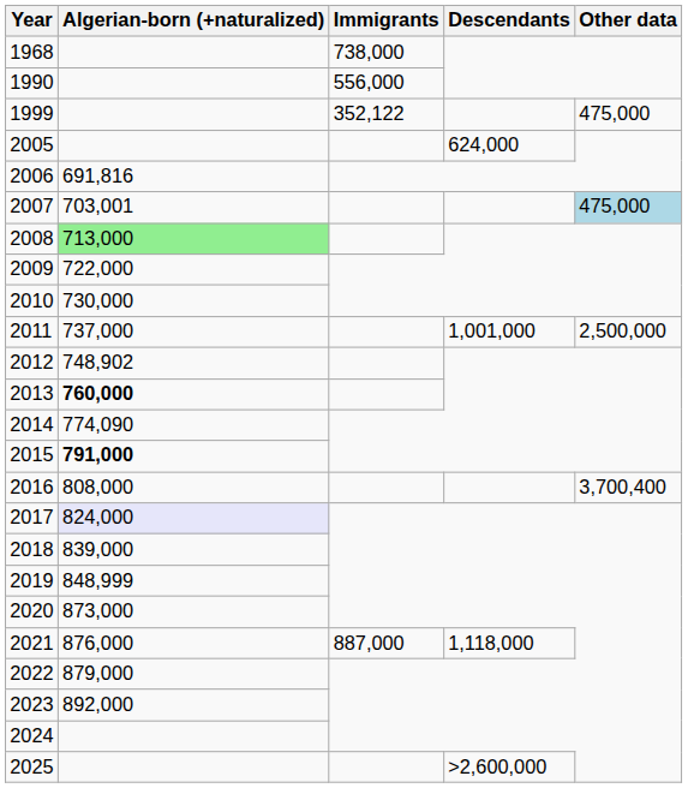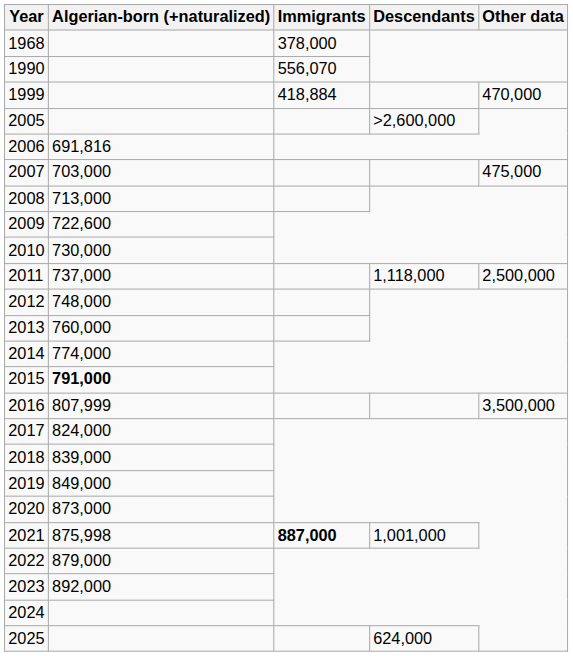1968 | Immigrants: 738,000 -> 378,000
1990 | Immigrants: 556,000 -> 556,070
1999 | Immigrants: 352,122 -> 418,884
1999 | Other data: 475,000 -> 470,000
2005 | Descendants: 624,000 -> >2,600,000
2007 | Algerian-born (+naturalized): 703,001 -> 703,000
2007 | Other data: lightblue background -> no background
2008 | Algerian-born (+naturalized): lightgreen background -> no background
2009 | Algerian-born (+naturalized): 722,000 -> 722,600
2011 | Descendants: 1,001,000 -> 1,118,000
2012 | Algerian-born (+naturalized): 748,902 -> 748,000
2013 | Algerian-born (+naturalized): bold -> normal
2014 | Algerian-born (+naturalized): 774,090 -> 774,000
2016 | Algerian-born (+naturalized): 808,000 -> 807,999
2016 | Other data: 3,700,400 -> 3,500,000
2017 | Algerian-born (+naturalized): lavender background -> no background
2019 | Algerian-born (+naturalized): 848,999 -> 849,000
2021 | Algerian-born (+naturalized): 876,000 -> 875,998
2021 | Immigrants: normal -> bold
2021 | Descendants: 1,118,000 -> 1,001,000
2025 | Descendants: >2,600,000 -> 624,000
